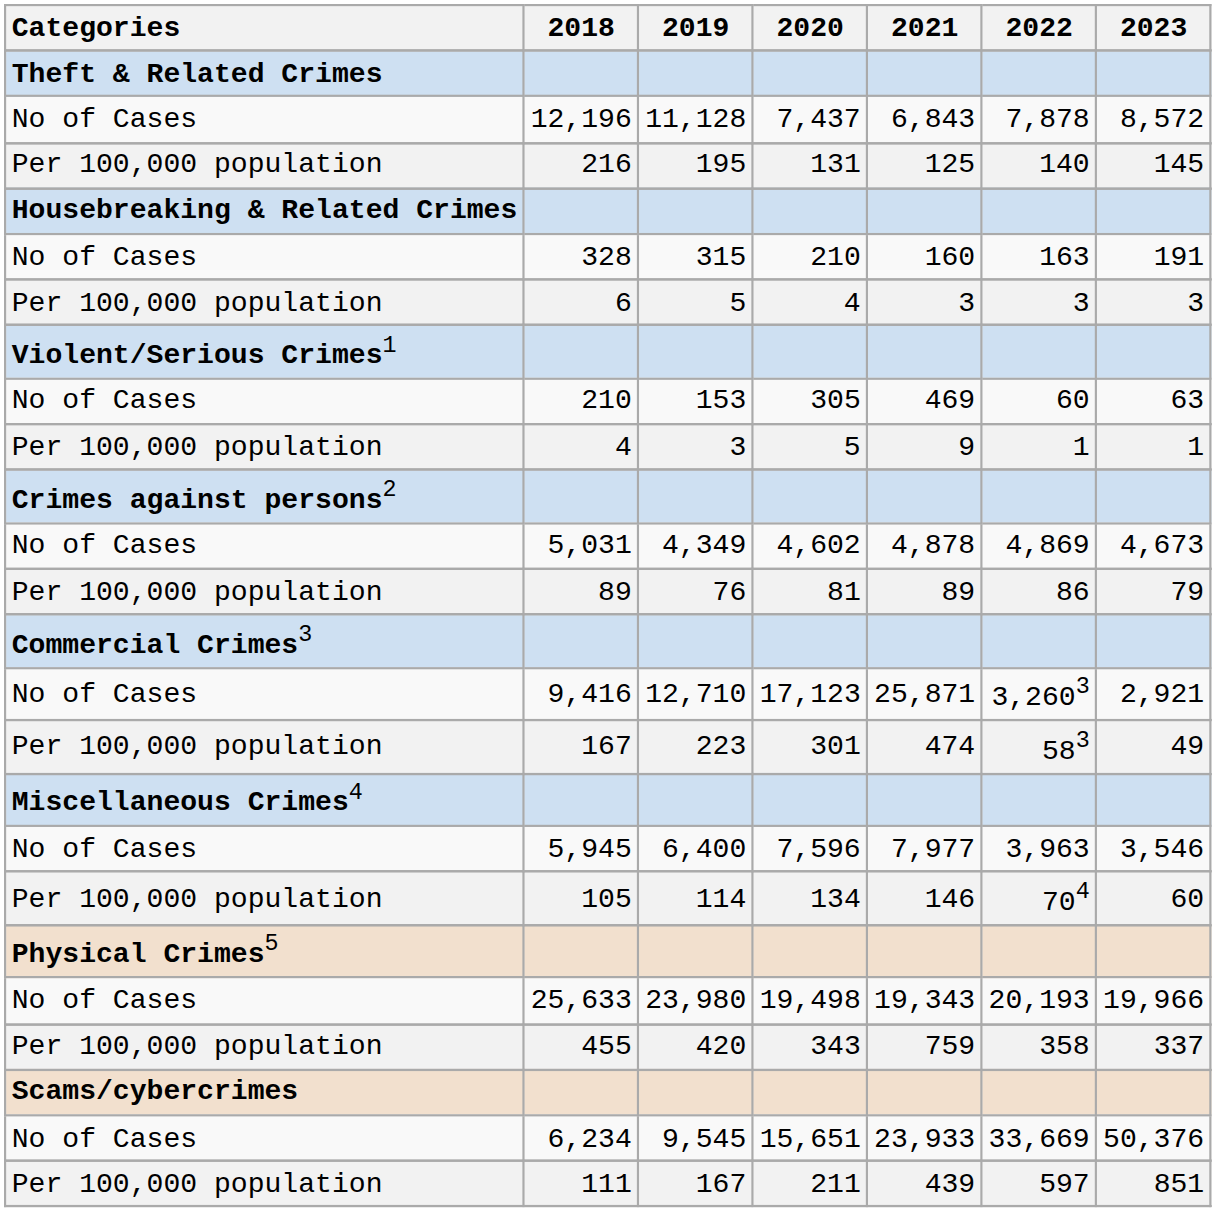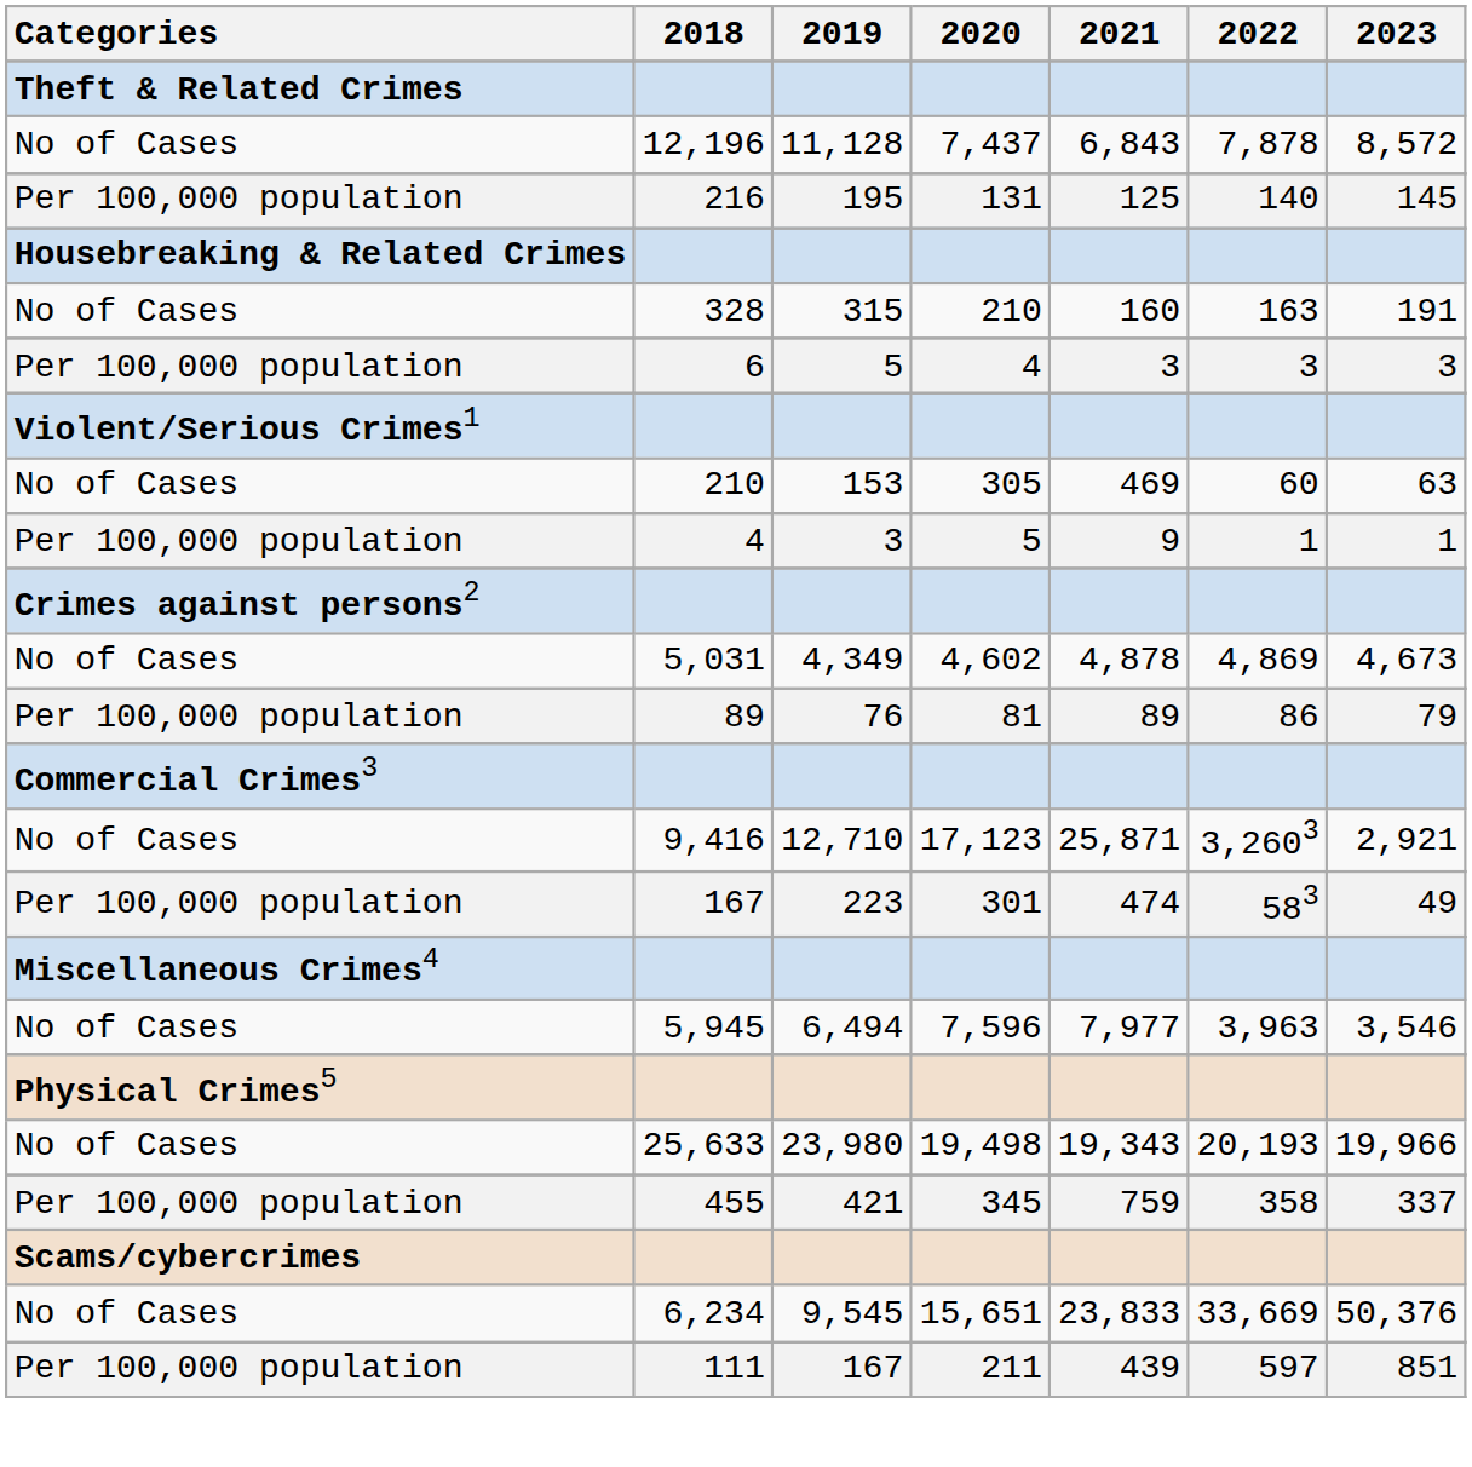5,945 | 2019: 6,400 -> 6,494
- row: Per 100,000 population | 105 | 114 | 134 | 146 | 704 | 60
455 | 2019: 420 -> 421
455 | 2020: 343 -> 345
6,234 | 2021: 23,933 -> 23,833
